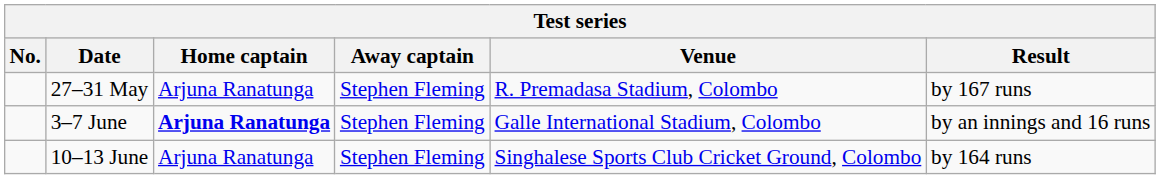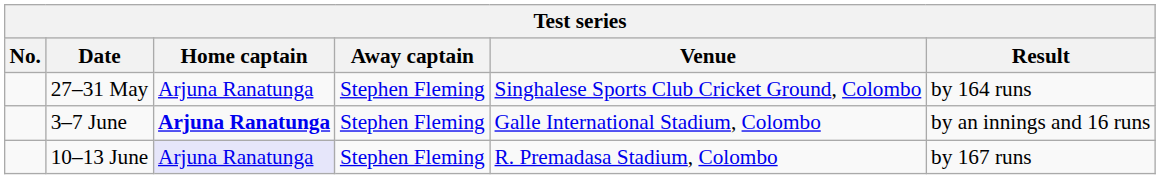27–31 May | Venue: R. Premadasa Stadium, Colombo -> Singhalese Sports Club Cricket Ground, Colombo
27–31 May | Result: by 167 runs -> by 164 runs
10–13 June | Home captain: no background -> lavender background
10–13 June | Venue: Singhalese Sports Club Cricket Ground, Colombo -> R. Premadasa Stadium, Colombo
10–13 June | Result: by 164 runs -> by 167 runs
